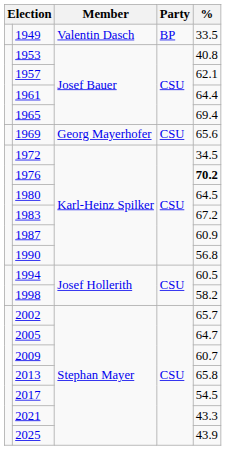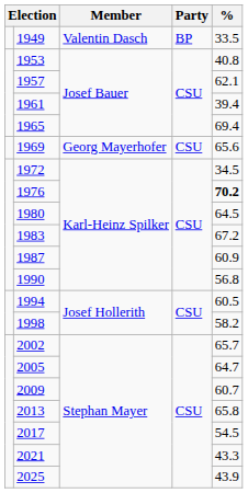1961 | %: 64.4 -> 39.4
